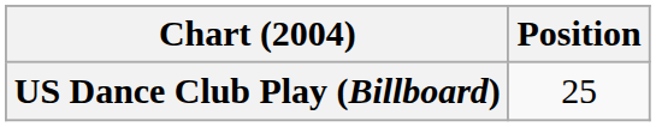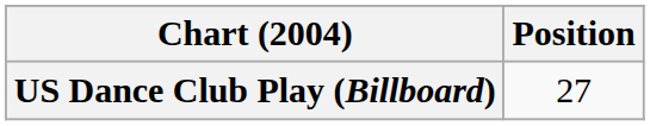US Dance Club Play (Billboard) | Position: 25 -> 27
